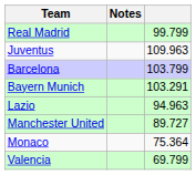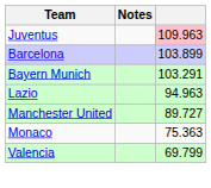- row: Real Madrid | 99.799
Juventus | column 3: no background -> pink background
Barcelona | column 3: 103.799 -> 103.899
Monaco | column 3: 75.364 -> 75.363
